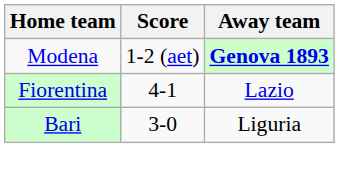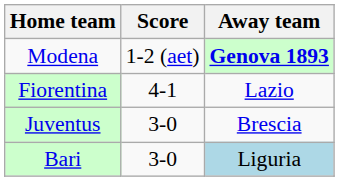+ row: Juventus | 3-0 | Brescia
Bari | Away team: no background -> lightblue background
